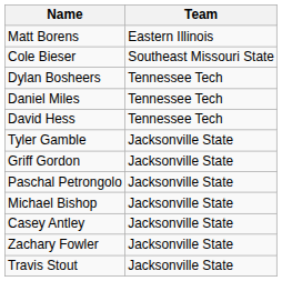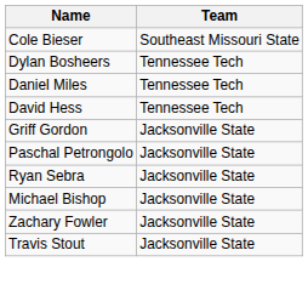- row: Matt Borens | Eastern Illinois
- row: Tyler Gamble | Jacksonville State
+ row: Ryan Sebra | Jacksonville State
- row: Casey Antley | Jacksonville State
